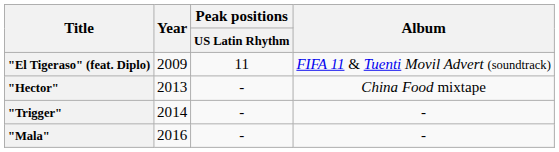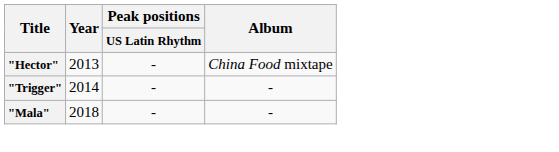- row: "El Tigeraso" (feat. Diplo) | 2009 | 11 | FIFA 11 & Tuenti Movil Advert (soundtrack)
"Mala" | Year: 2016 -> 2018
